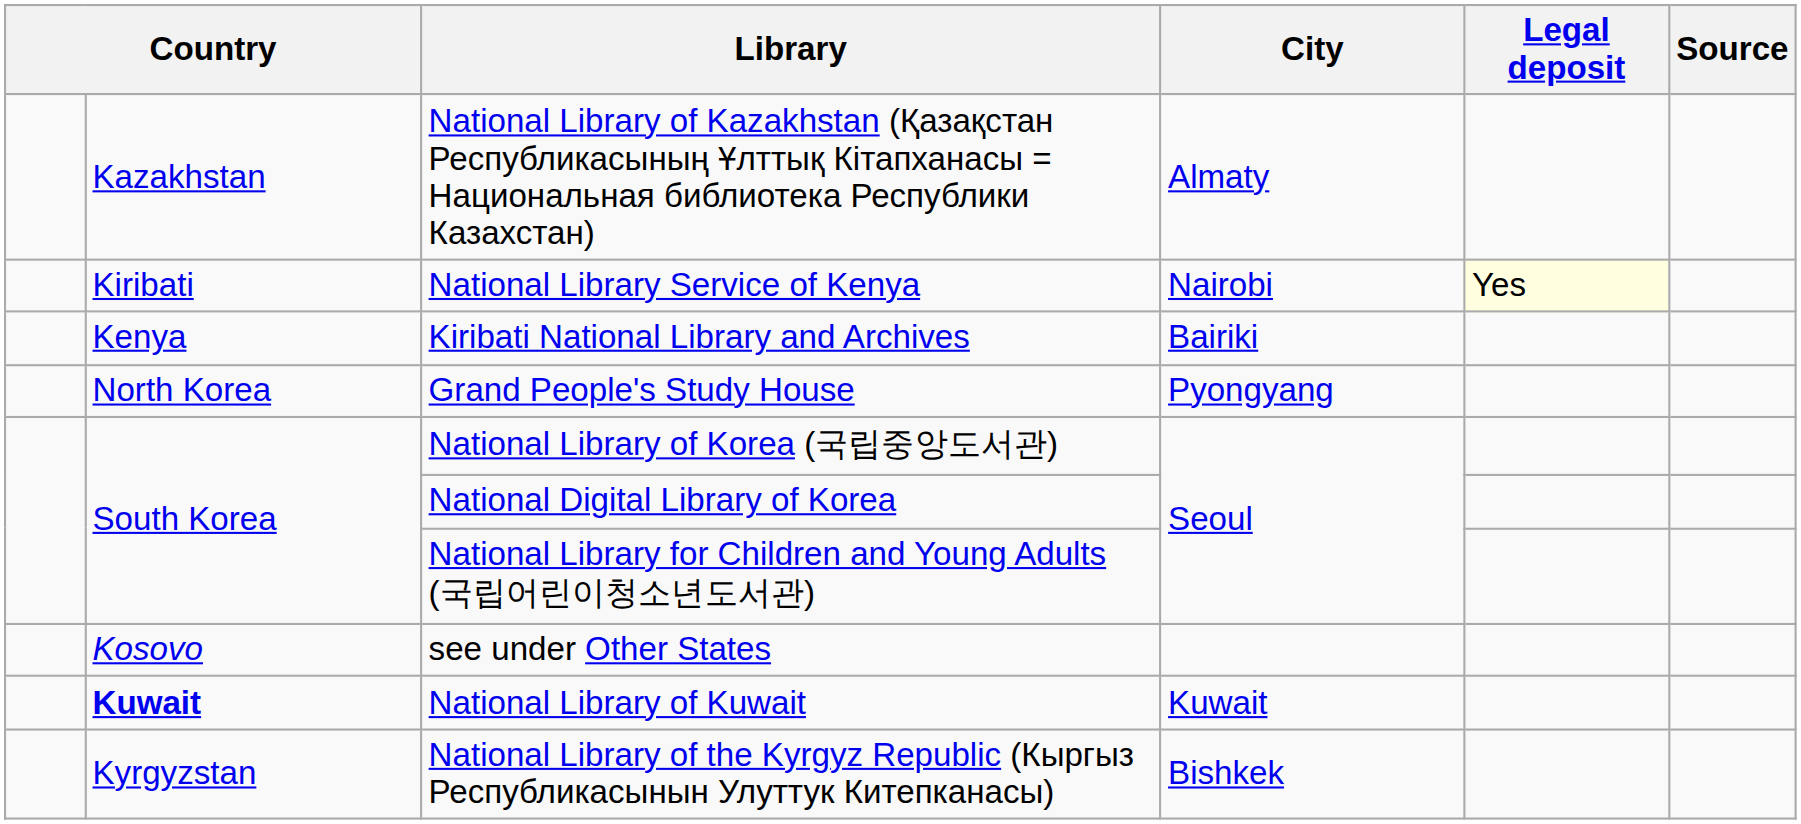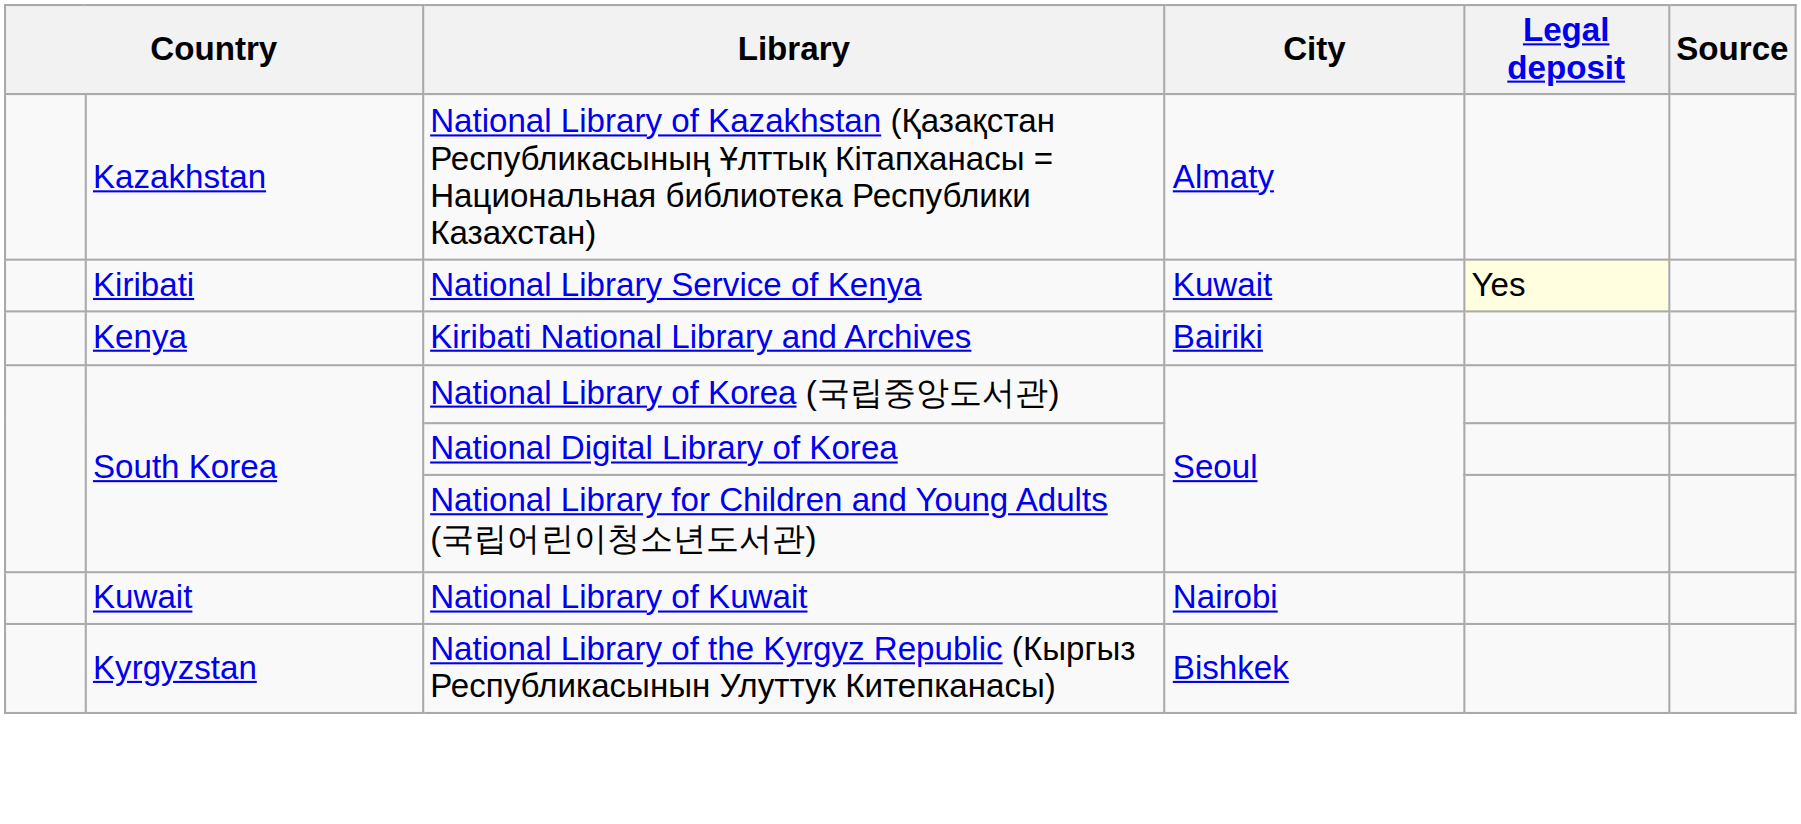National Library Service of Kenya | City: Nairobi -> Kuwait
- row: North Korea | Grand People's Study House | Pyongyang
- row: Kosovo | see under Other States
National Library of Kuwait | column 2: bold -> normal
National Library of Kuwait | City: Kuwait -> Nairobi
